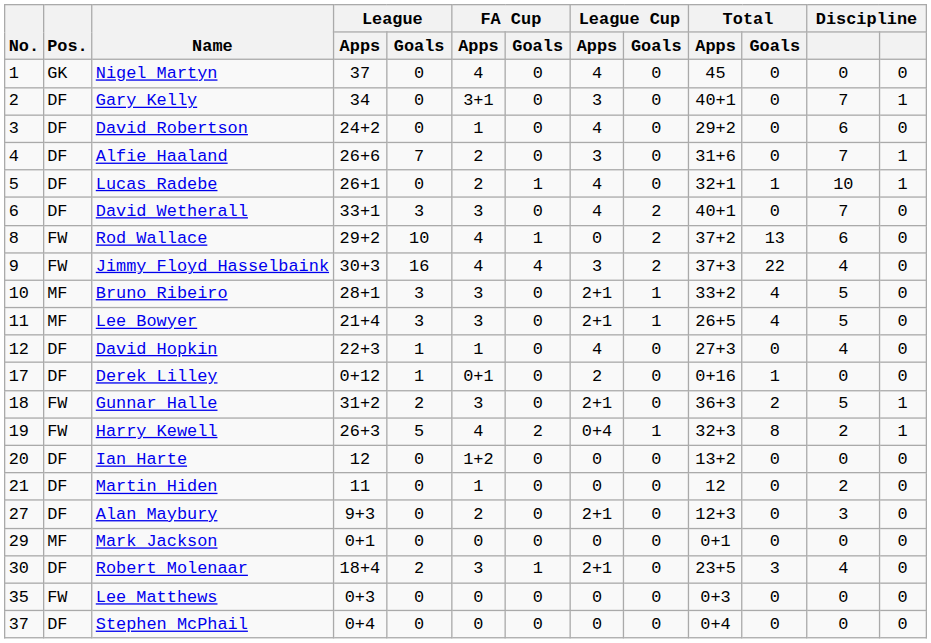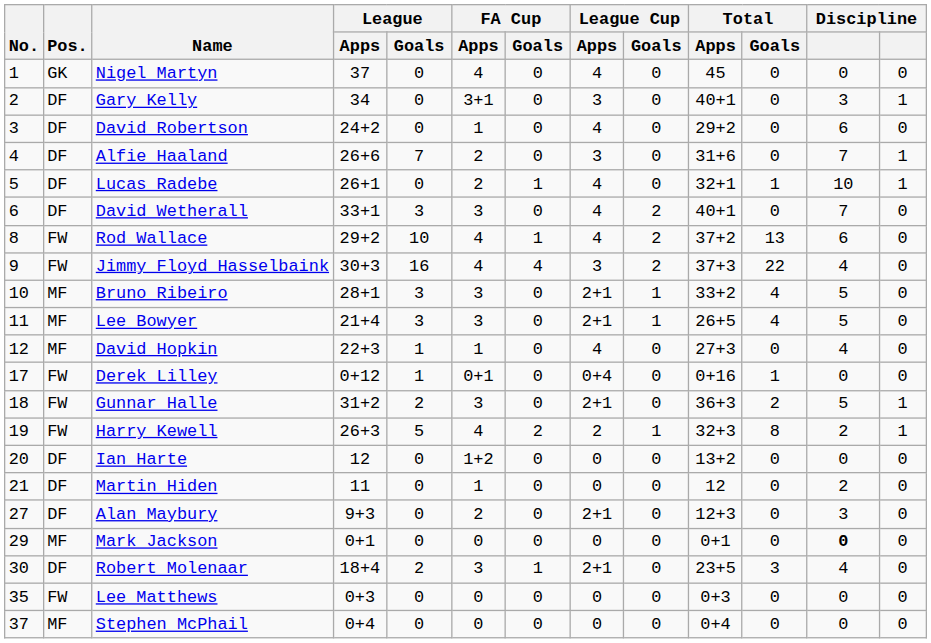Gary Kelly | column 12: 7 -> 3
Rod Wallace | League Cup / Apps: 0 -> 4
David Hopkin | Pos.: DF -> MF
Derek Lilley | Pos.: DF -> FW
Derek Lilley | League Cup / Apps: 2 -> 0+4
Harry Kewell | League Cup / Apps: 0+4 -> 2
Mark Jackson | column 12: normal -> bold
Stephen McPhail | Pos.: DF -> MF
